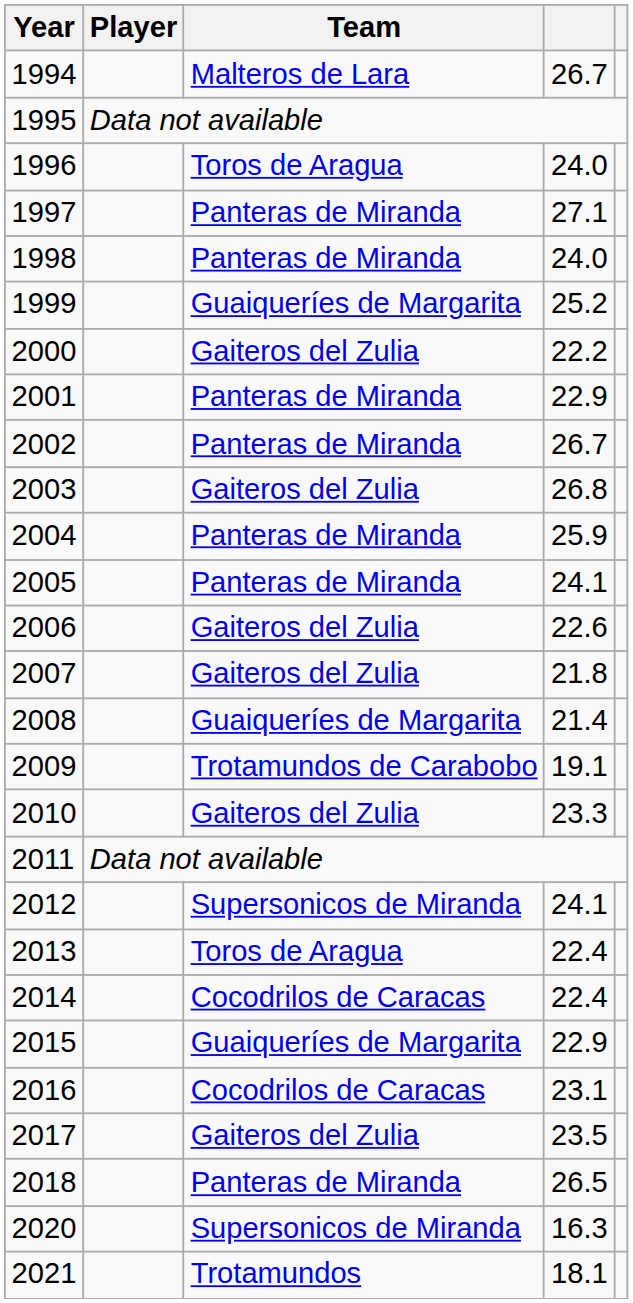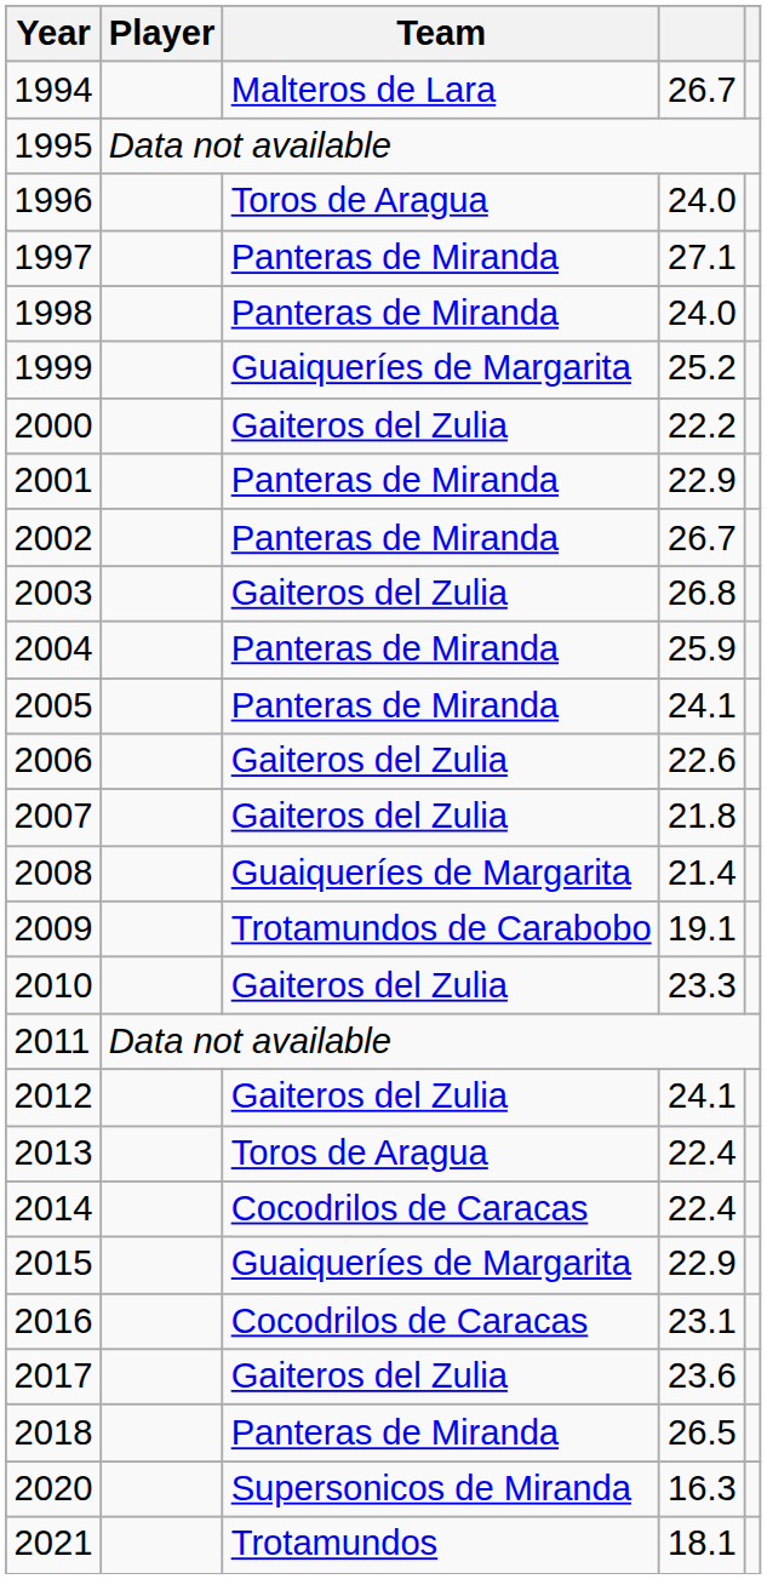2012 | Team: Supersonicos de Miranda -> Gaiteros del Zulia
2017 | column 4: 23.5 -> 23.6
